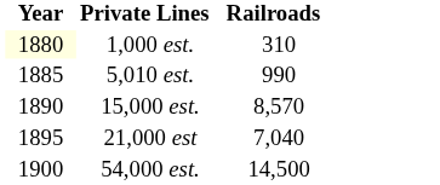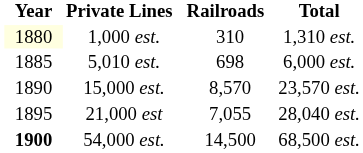+ column: Total | 1,310 est. | 6,000 est. | 23,570 est. | 28,040 est. | 68,500 est.
5,010 est. | Railroads: 990 -> 698
21,000 est | Railroads: 7,040 -> 7,055
54,000 est. | Year: normal -> bold
